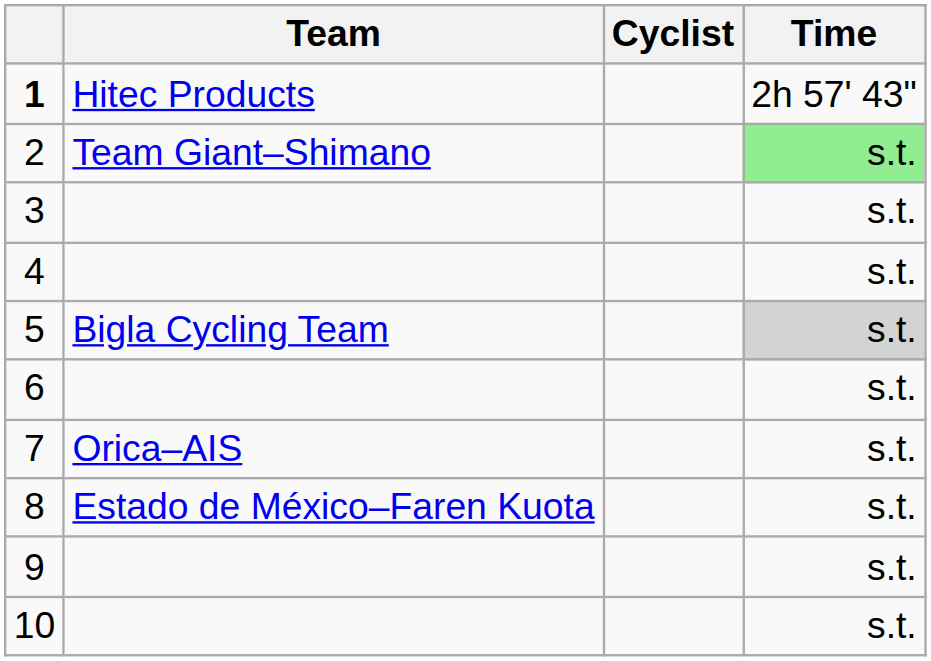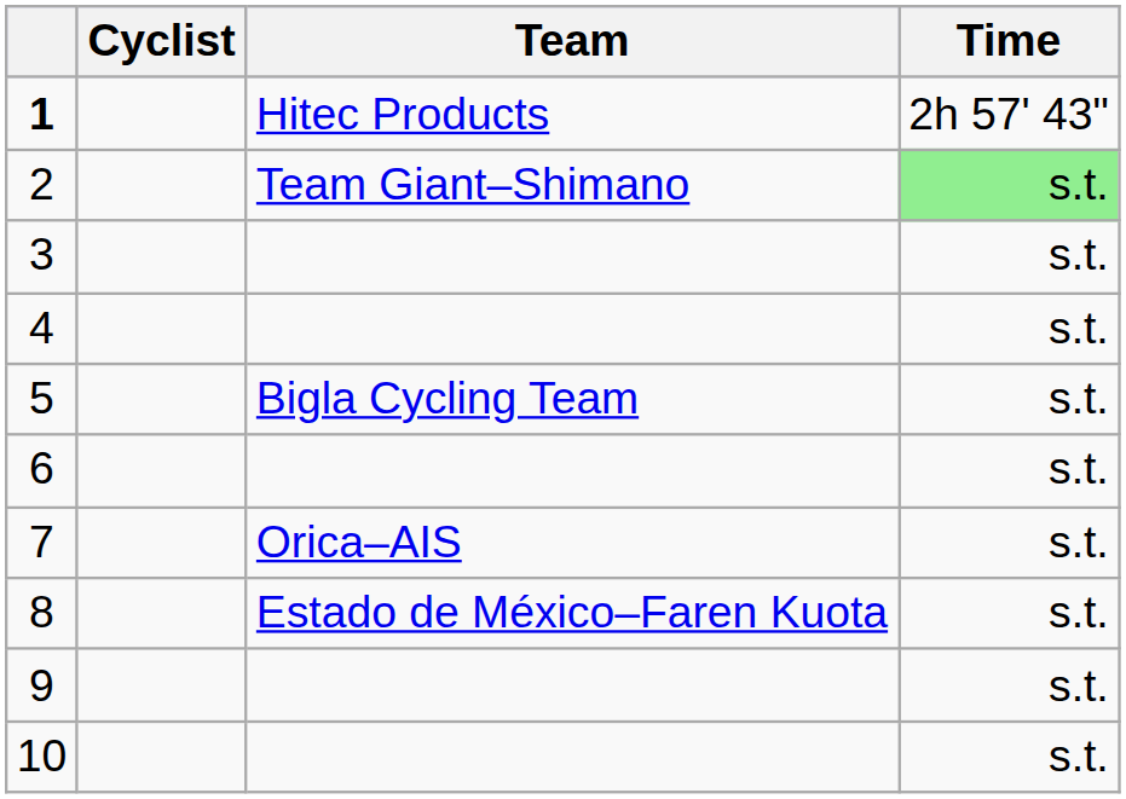columns swapped: Cyclist <-> Team
5 | Time: lightgrey background -> no background
